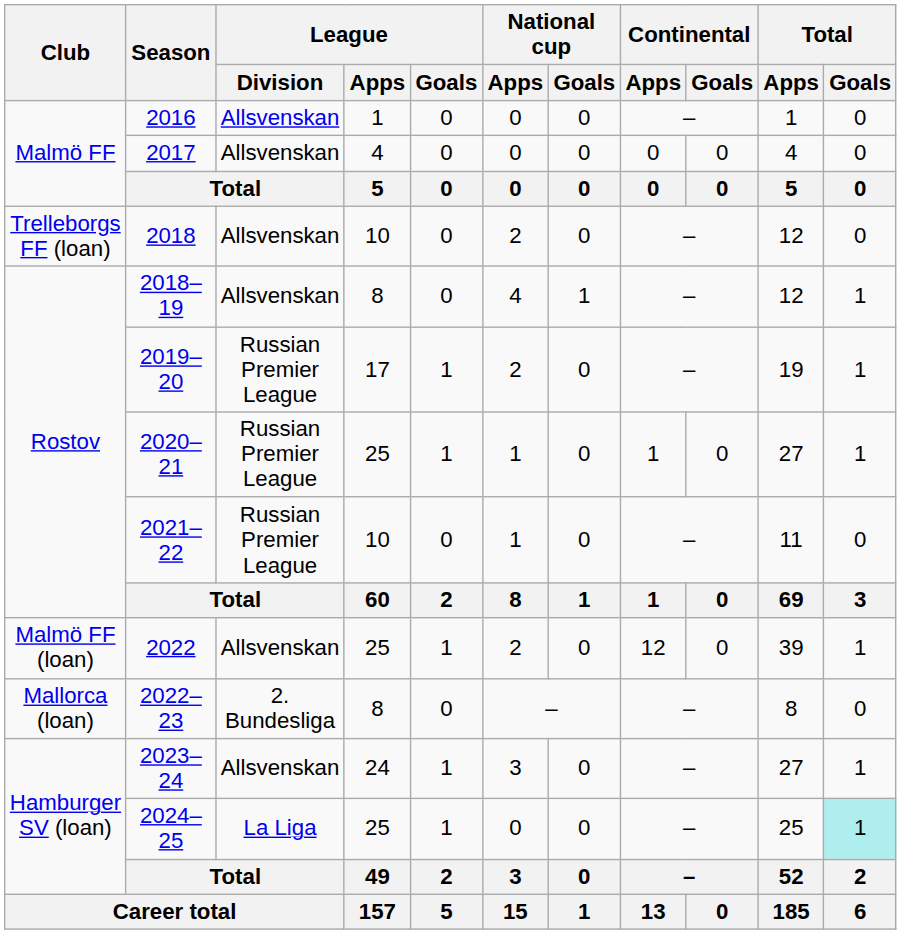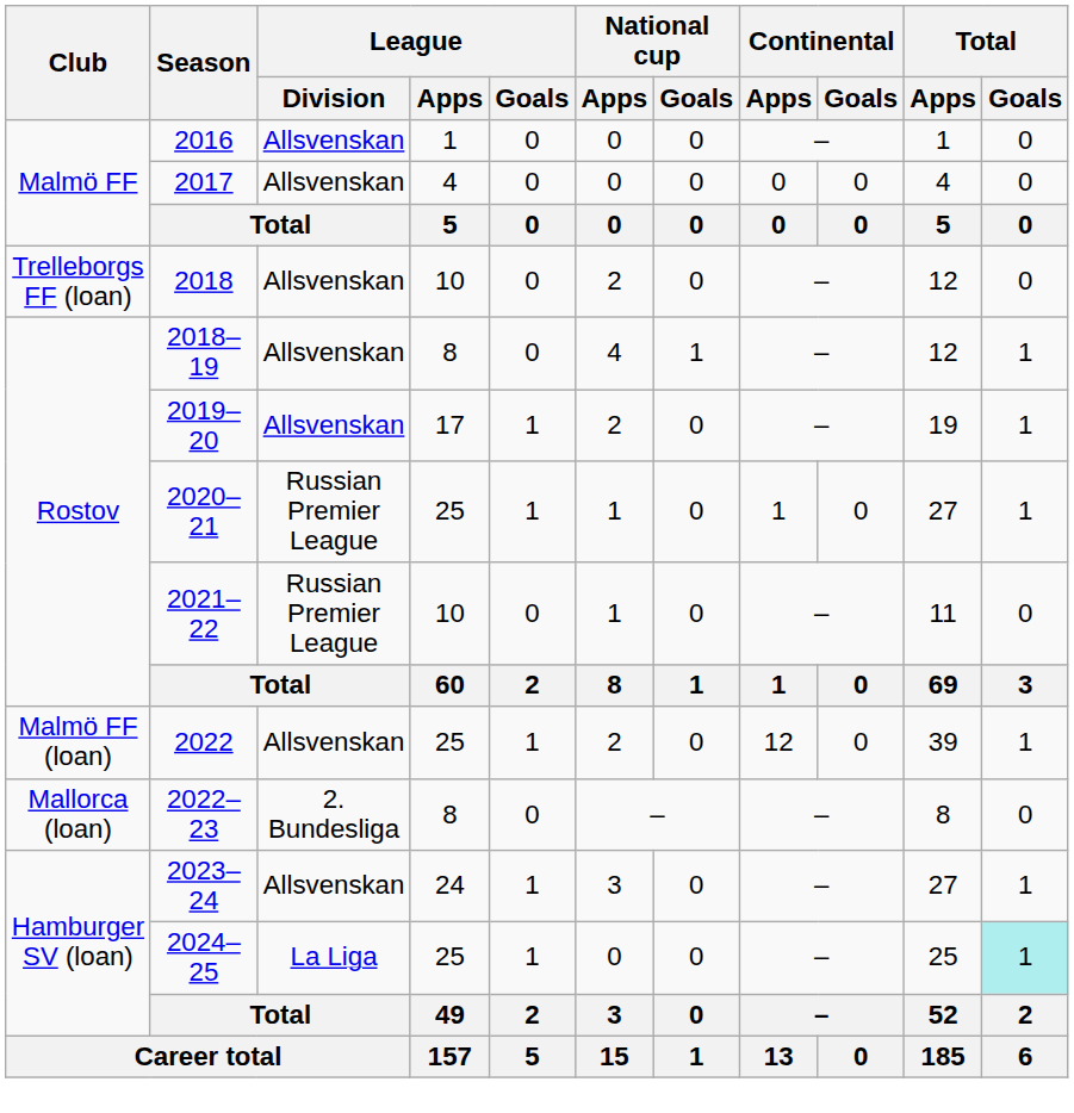2019–20 | League / Division: Russian Premier League -> Allsvenskan
